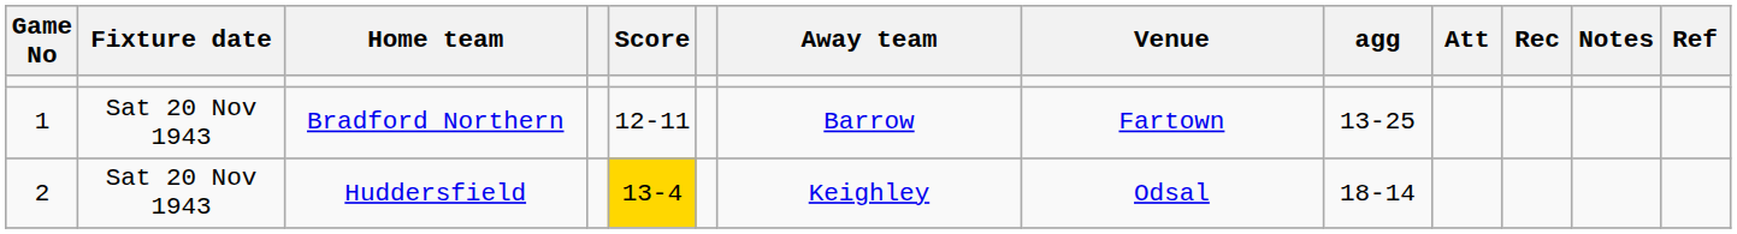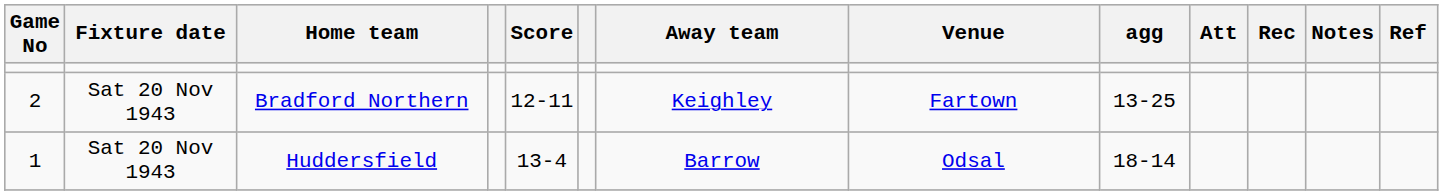Bradford Northern | Game No: 1 -> 2
Bradford Northern | Away team: Barrow -> Keighley
Huddersfield | Game No: 2 -> 1
Huddersfield | Score: gold background -> no background
Huddersfield | Away team: Keighley -> Barrow
